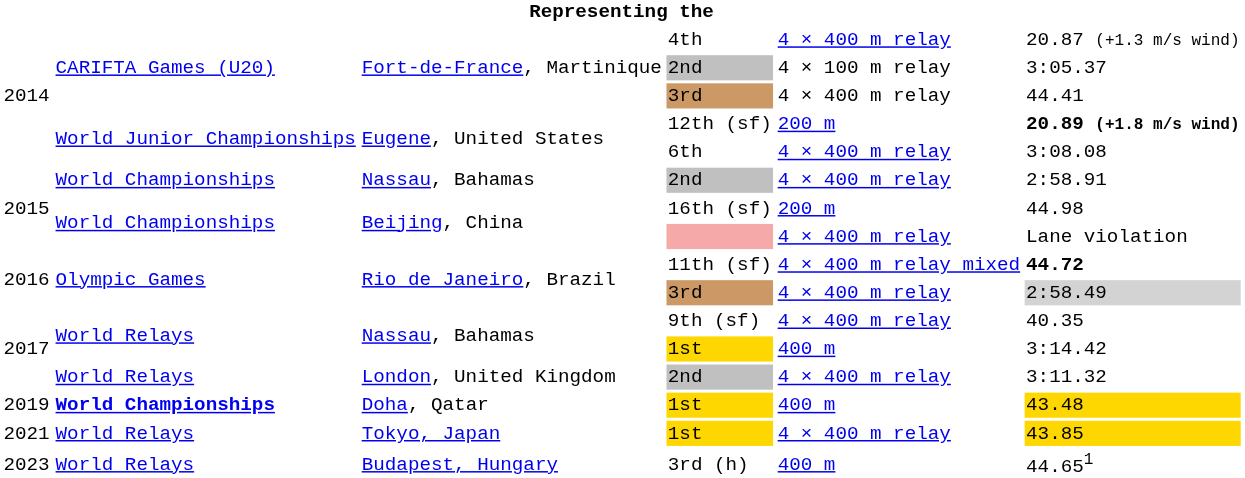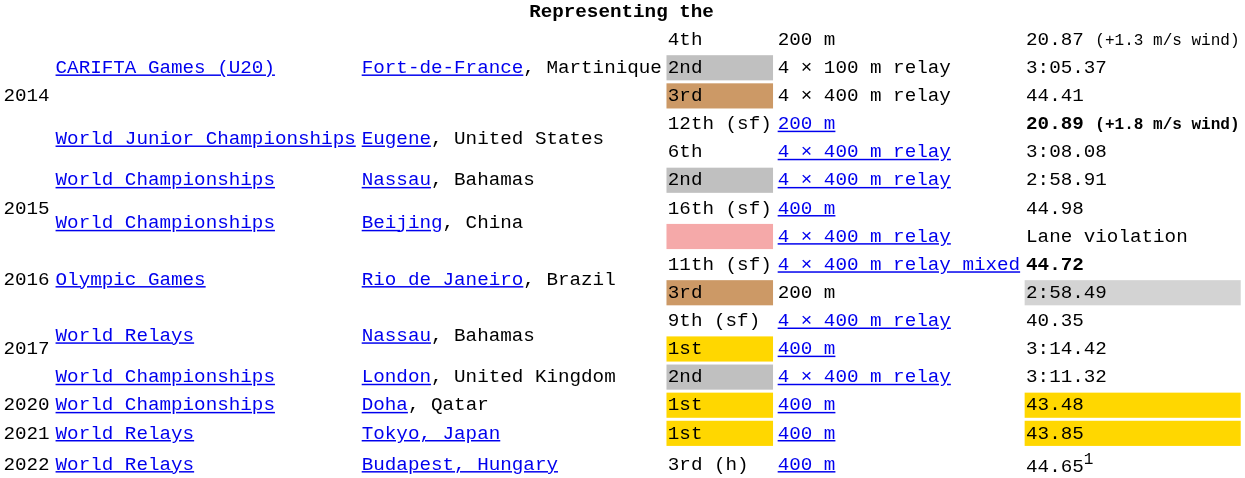4th | column 5: 4 × 400 m relay -> 200 m
16th (sf) | column 5: 200 m -> 400 m
Rio de Janeiro, Brazil / 3rd | column 5: 4 × 400 m relay -> 200 m
London, United Kingdom / 2nd | column 2: World Relays -> World Championships
Doha, Qatar / 1st | column 1: 2019 -> 2020
Doha, Qatar / 1st | column 2: bold -> normal
Tokyo, Japan / 1st | column 5: 4 × 400 m relay -> 400 m
3rd (h) | column 1: 2023 -> 2022
